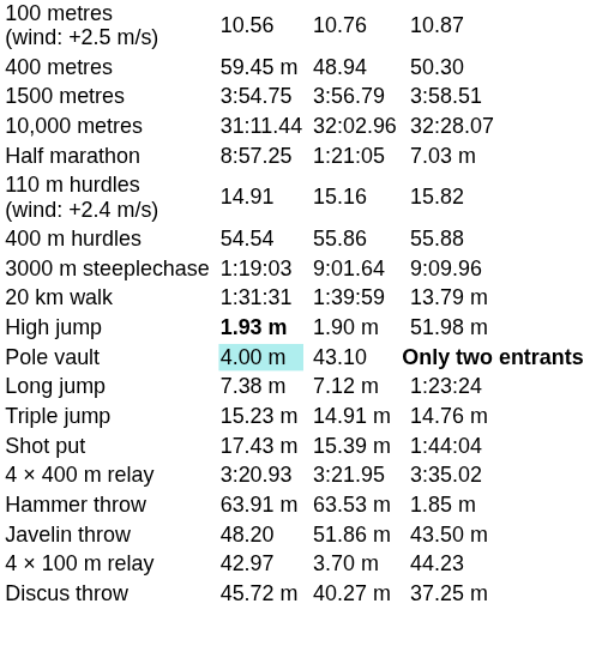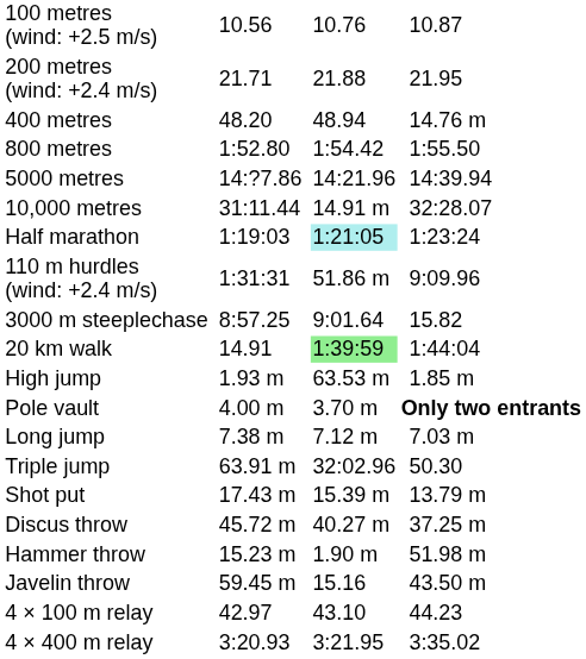+ row: 200 metres (wind: +2.4 m/s) | 21.71 | 21.88 | 21.95
400 metres | column 3: 59.45 m -> 48.20
400 metres | column 7: 50.30 -> 14.76 m
+ row: 800 metres | 1:52.80 | 1:54.42 | 1:55.50
- row: 1500 metres | 3:54.75 | 3:56.79 | 3:58.51
+ row: 5000 metres | 14:?7.86 | 14:21.96 | 14:39.94
10,000 metres | column 5: 32:02.96 -> 14.91 m
Half marathon | column 3: 8:57.25 -> 1:19:03
Half marathon | column 5: no background -> paleturquoise background
Half marathon | column 7: 7.03 m -> 1:23:24
110 m hurdles (wind: +2.4 m/s) | column 3: 14.91 -> 1:31:31
110 m hurdles (wind: +2.4 m/s) | column 5: 15.16 -> 51.86 m
110 m hurdles (wind: +2.4 m/s) | column 7: 15.82 -> 9:09.96
- row: 400 m hurdles | 54.54 | 55.86 | 55.88
3000 m steeplechase | column 3: 1:19:03 -> 8:57.25
3000 m steeplechase | column 7: 9:09.96 -> 15.82
20 km walk | column 3: 1:31:31 -> 14.91
20 km walk | column 5: no background -> lightgreen background
20 km walk | column 7: 13.79 m -> 1:44:04
High jump | column 3: bold -> normal
High jump | column 5: 1.90 m -> 63.53 m
High jump | column 7: 51.98 m -> 1.85 m
Pole vault | column 3: paleturquoise background -> no background
Pole vault | column 5: 43.10 -> 3.70 m
Long jump | column 7: 1:23:24 -> 7.03 m
Triple jump | column 3: 15.23 m -> 63.91 m
Triple jump | column 5: 14.91 m -> 32:02.96
Triple jump | column 7: 14.76 m -> 50.30
Shot put | column 7: 1:44:04 -> 13.79 m
rows swapped: Discus throw <-> 4 × 400 m relay
Hammer throw | column 3: 63.91 m -> 15.23 m
Hammer throw | column 5: 63.53 m -> 1.90 m
Hammer throw | column 7: 1.85 m -> 51.98 m
Javelin throw | column 3: 48.20 -> 59.45 m
Javelin throw | column 5: 51.86 m -> 15.16
4 × 100 m relay | column 5: 3.70 m -> 43.10
